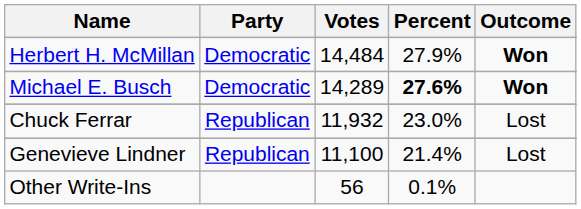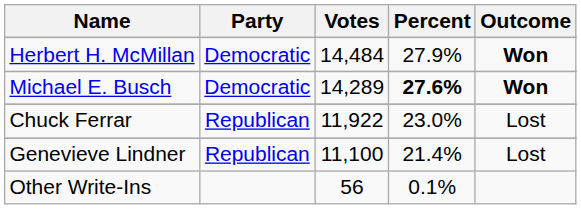Chuck Ferrar | Votes: 11,932 -> 11,922
